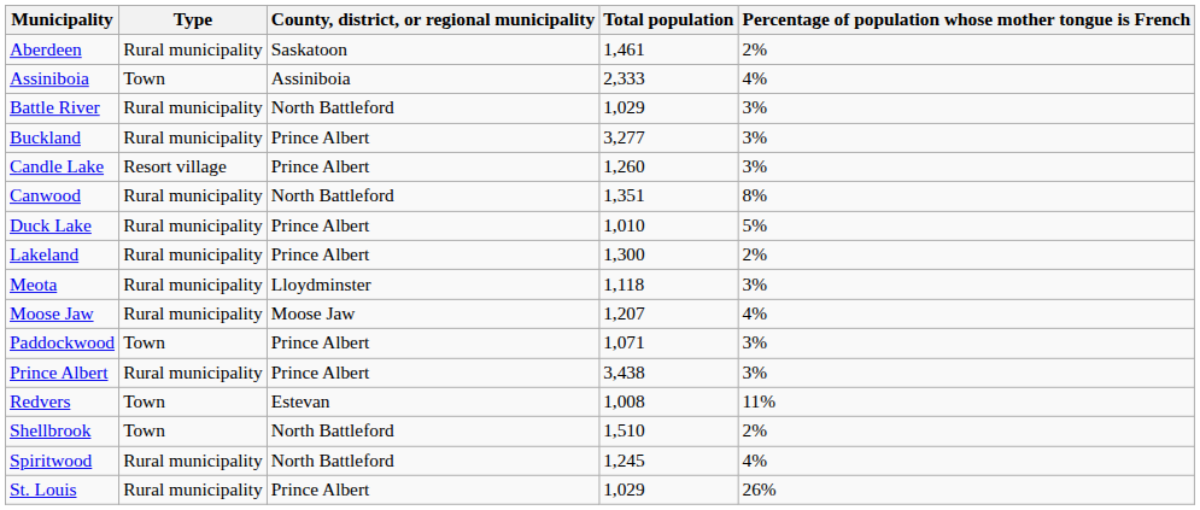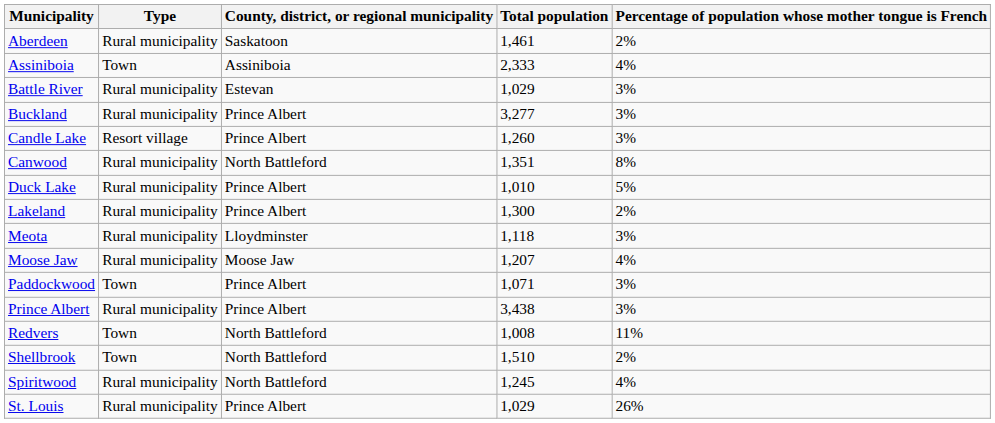Battle River | County, district, or regional municipality: North Battleford -> Estevan
Redvers | County, district, or regional municipality: Estevan -> North Battleford
